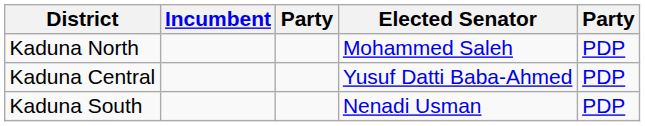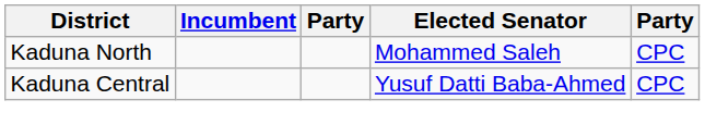Kaduna North | column 5: PDP -> CPC
Kaduna Central | column 5: PDP -> CPC
- row: Kaduna South | Nenadi Usman | PDP
